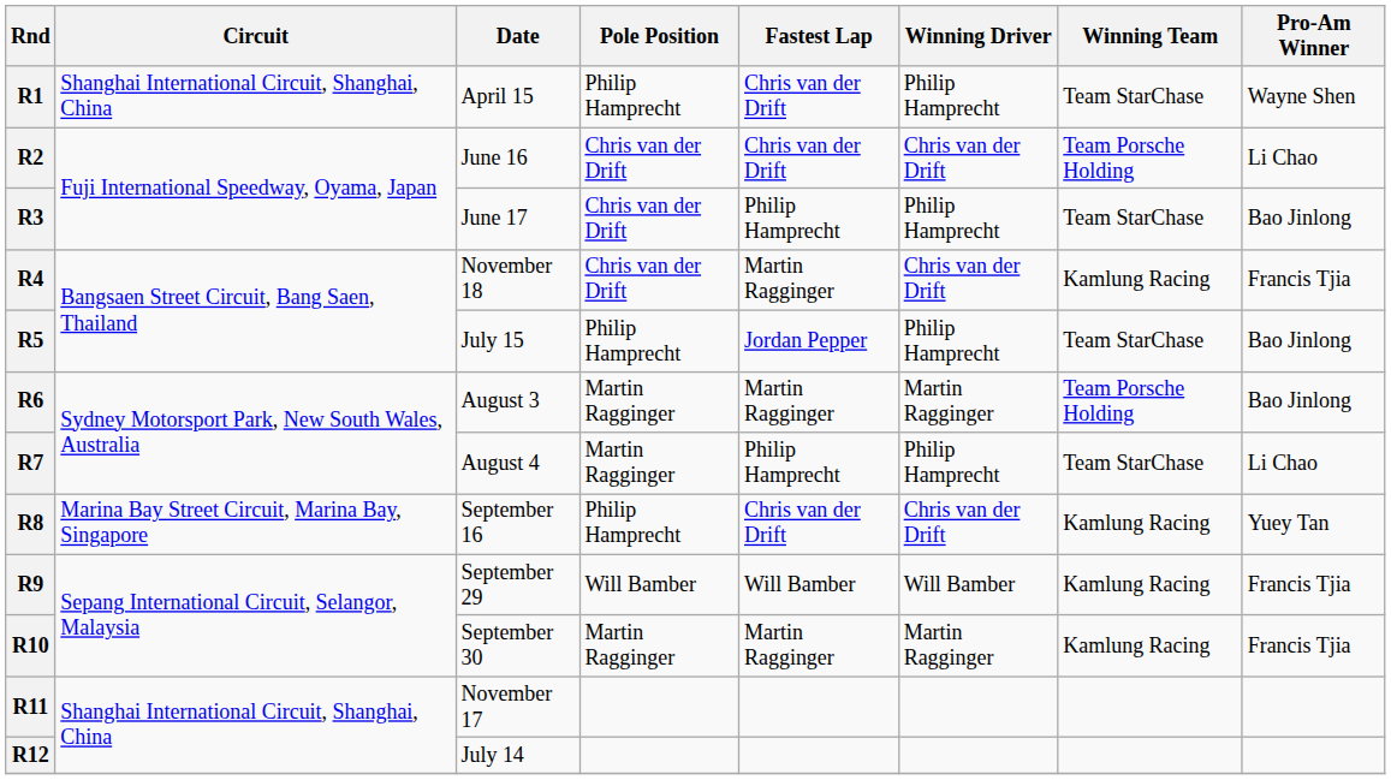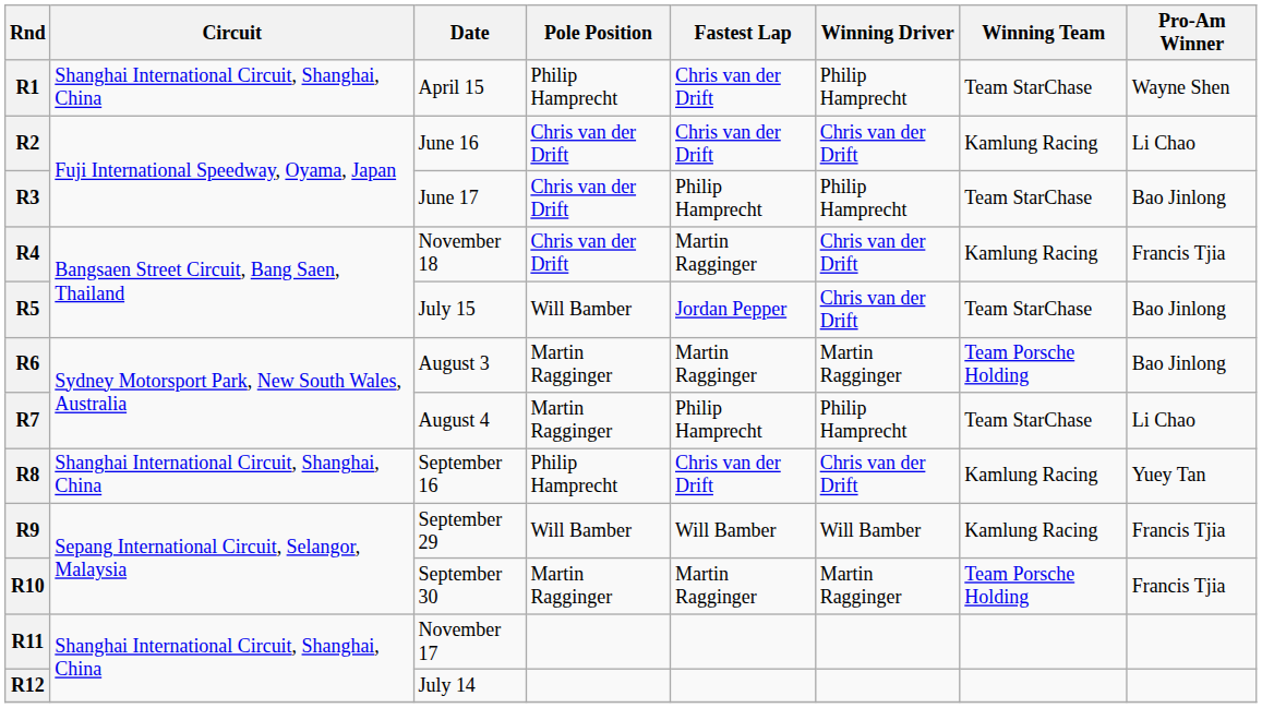R2 | Winning Team: Team Porsche Holding -> Kamlung Racing
R5 | Pole Position: Philip Hamprecht -> Will Bamber
R5 | Winning Driver: Philip Hamprecht -> Chris van der Drift
R8 | Circuit: Marina Bay Street Circuit, Marina Bay, Singapore -> Shanghai International Circuit, Shanghai, China
R10 | Winning Team: Kamlung Racing -> Team Porsche Holding
